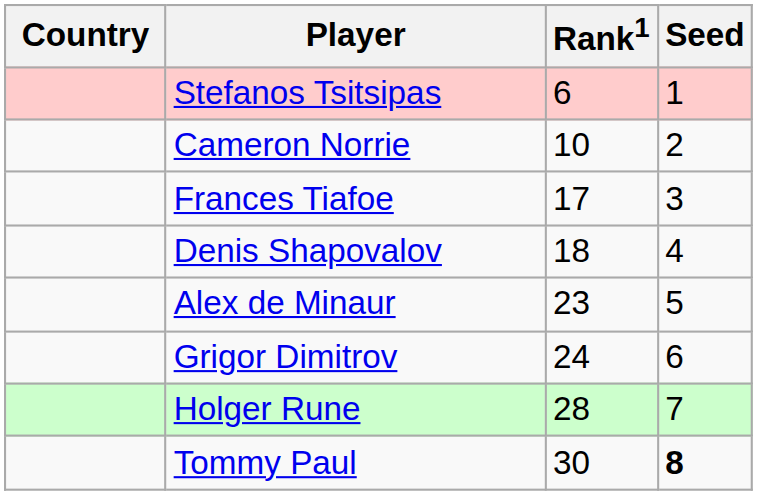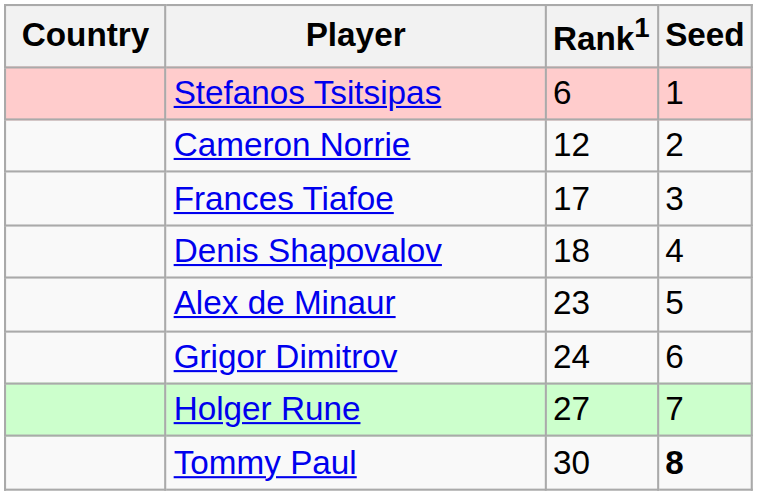Cameron Norrie | Rank1: 10 -> 12
Holger Rune | Rank1: 28 -> 27
